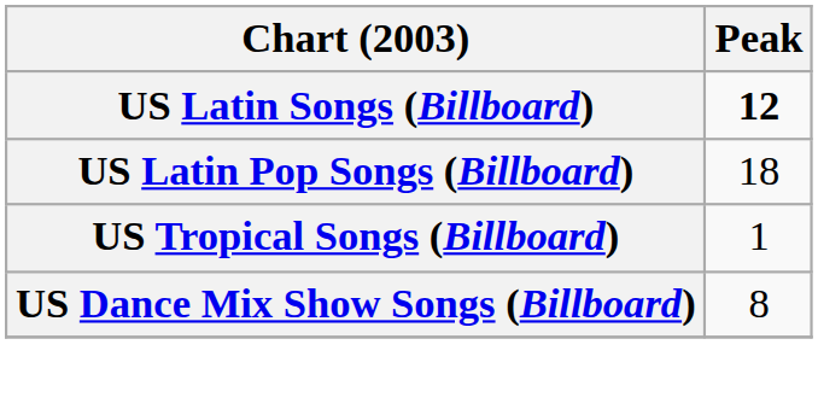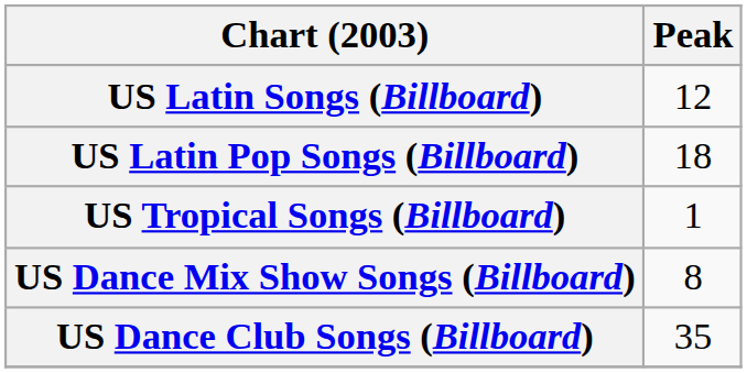US Latin Songs (Billboard) | Peak: bold -> normal
+ row: US Dance Club Songs (Billboard) | 35
